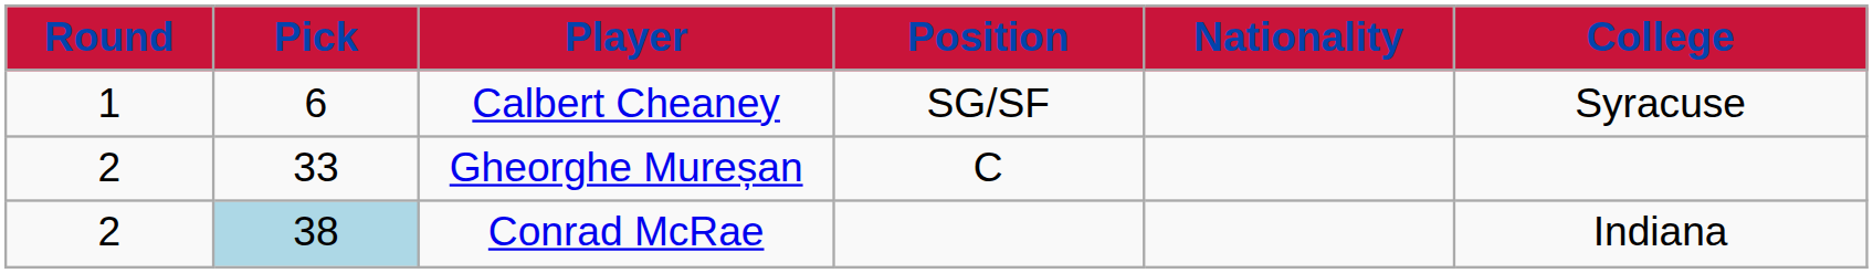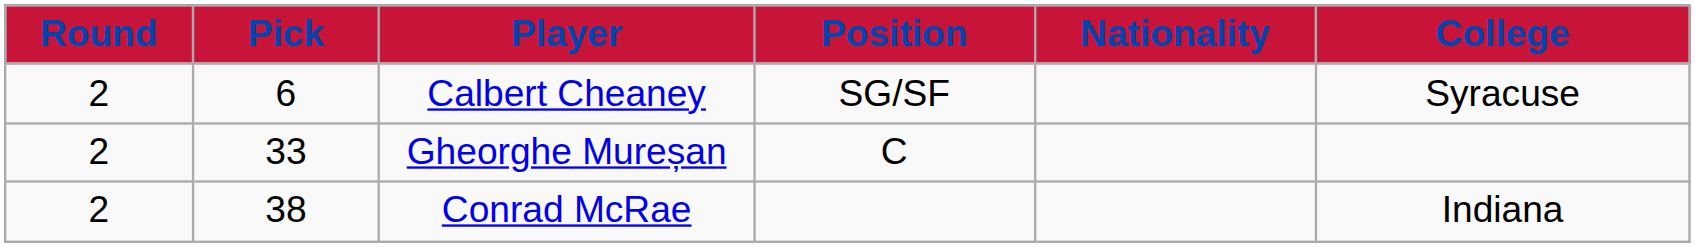Calbert Cheaney | Round: 1 -> 2
Conrad McRae | Pick: lightblue background -> no background
